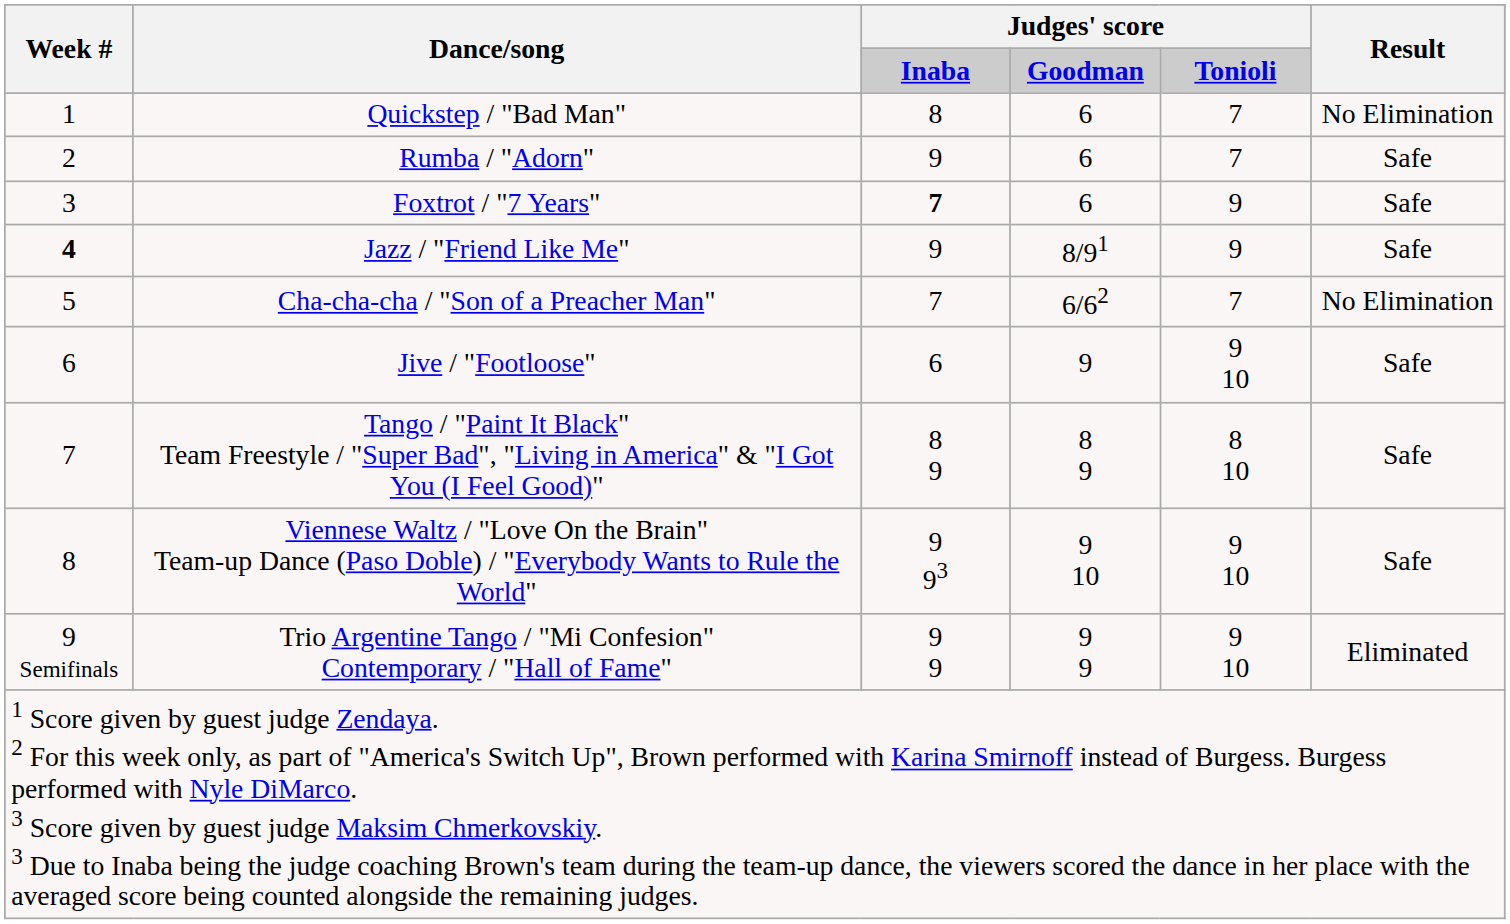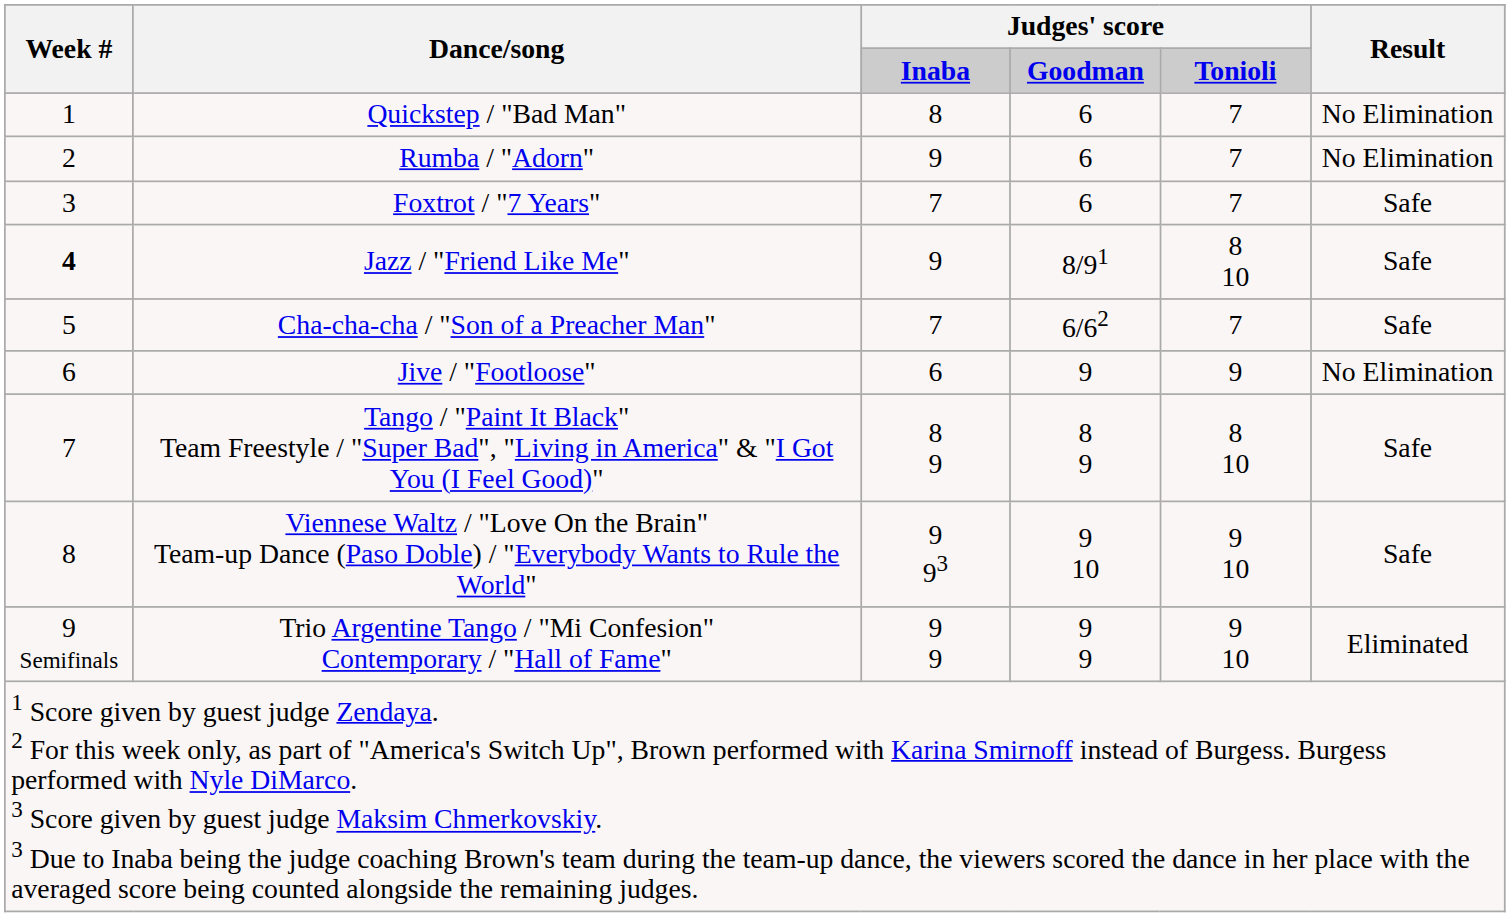Rumba / "Adorn" | Result: Safe -> No Elimination
Foxtrot / "7 Years" | column 3: bold -> normal
Foxtrot / "7 Years" | column 5: 9 -> 7
Jazz / "Friend Like Me" | column 5: 9 -> 8 10
Cha-cha-cha / "Son of a Preacher Man" | Result: No Elimination -> Safe
Jive / "Footloose" | column 5: 9 10 -> 9
Jive / "Footloose" | Result: Safe -> No Elimination
